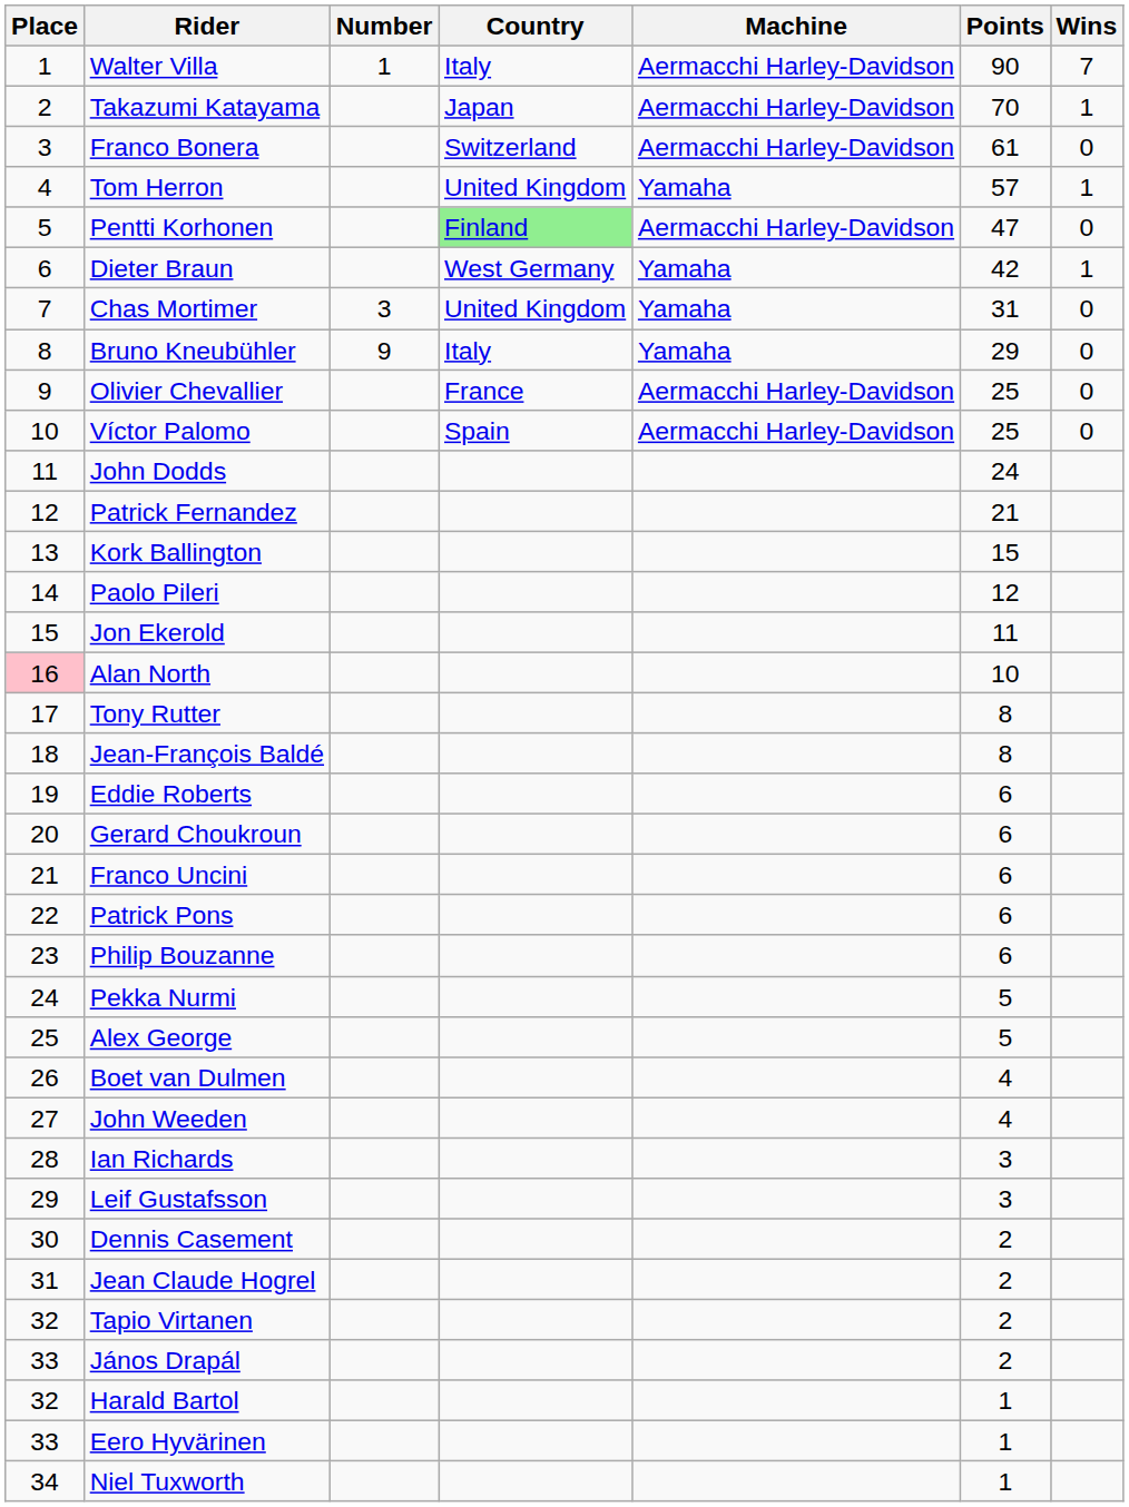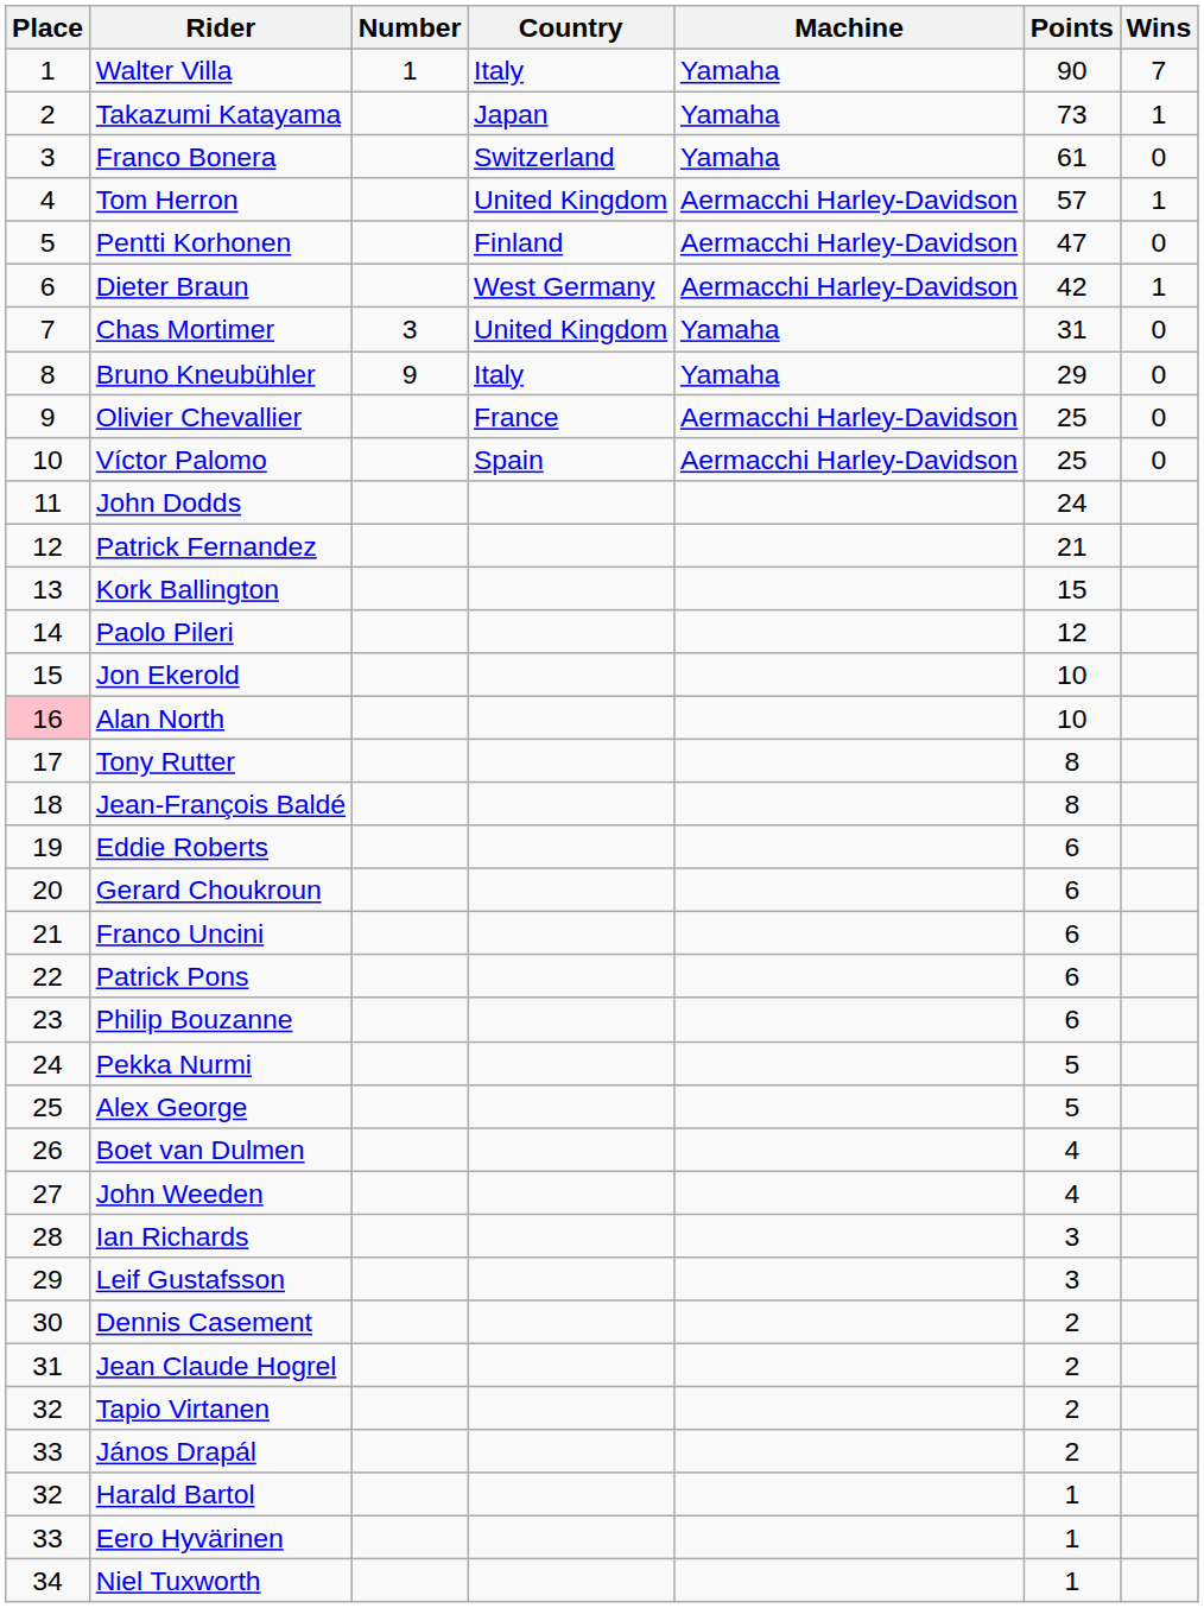Walter Villa | Machine: Aermacchi Harley-Davidson -> Yamaha
Takazumi Katayama | Machine: Aermacchi Harley-Davidson -> Yamaha
Takazumi Katayama | Points: 70 -> 73
Franco Bonera | Machine: Aermacchi Harley-Davidson -> Yamaha
Tom Herron | Machine: Yamaha -> Aermacchi Harley-Davidson
Pentti Korhonen | Country: lightgreen background -> no background
Dieter Braun | Machine: Yamaha -> Aermacchi Harley-Davidson
Jon Ekerold | Points: 11 -> 10
